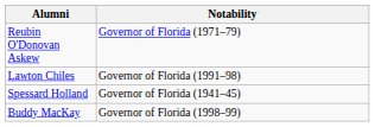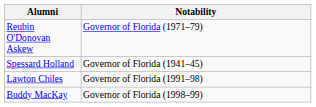rows swapped: Lawton Chiles <-> Spessard Holland
